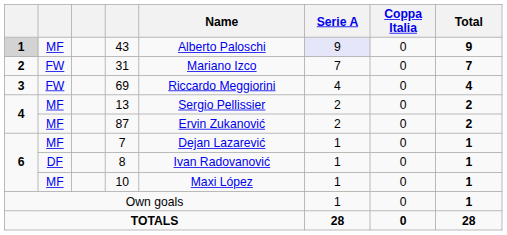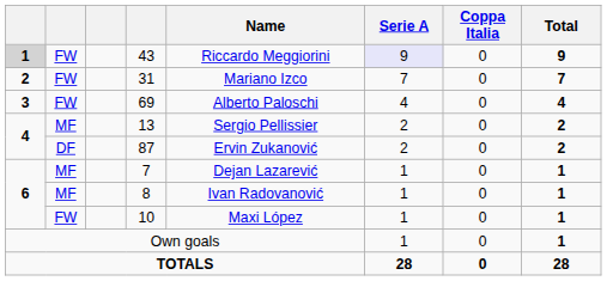43 | column 2: MF -> FW
43 | Name: Alberto Paloschi -> Riccardo Meggiorini
69 | Name: Riccardo Meggiorini -> Alberto Paloschi
87 | column 2: MF -> DF
8 | column 2: DF -> MF
10 | column 2: MF -> FW
